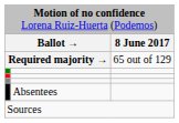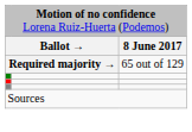- row: Absentees
